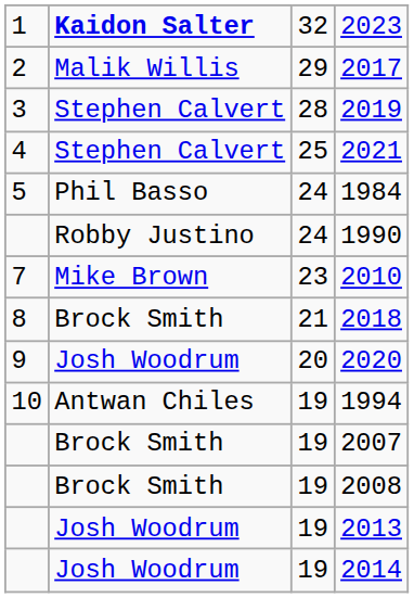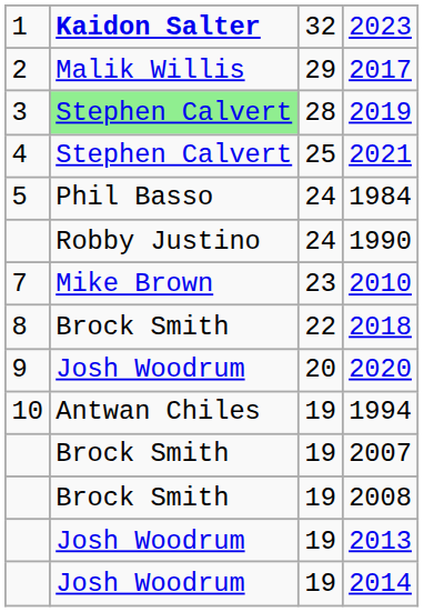2019 | column 2: no background -> lightgreen background
2018 | column 3: 21 -> 22
